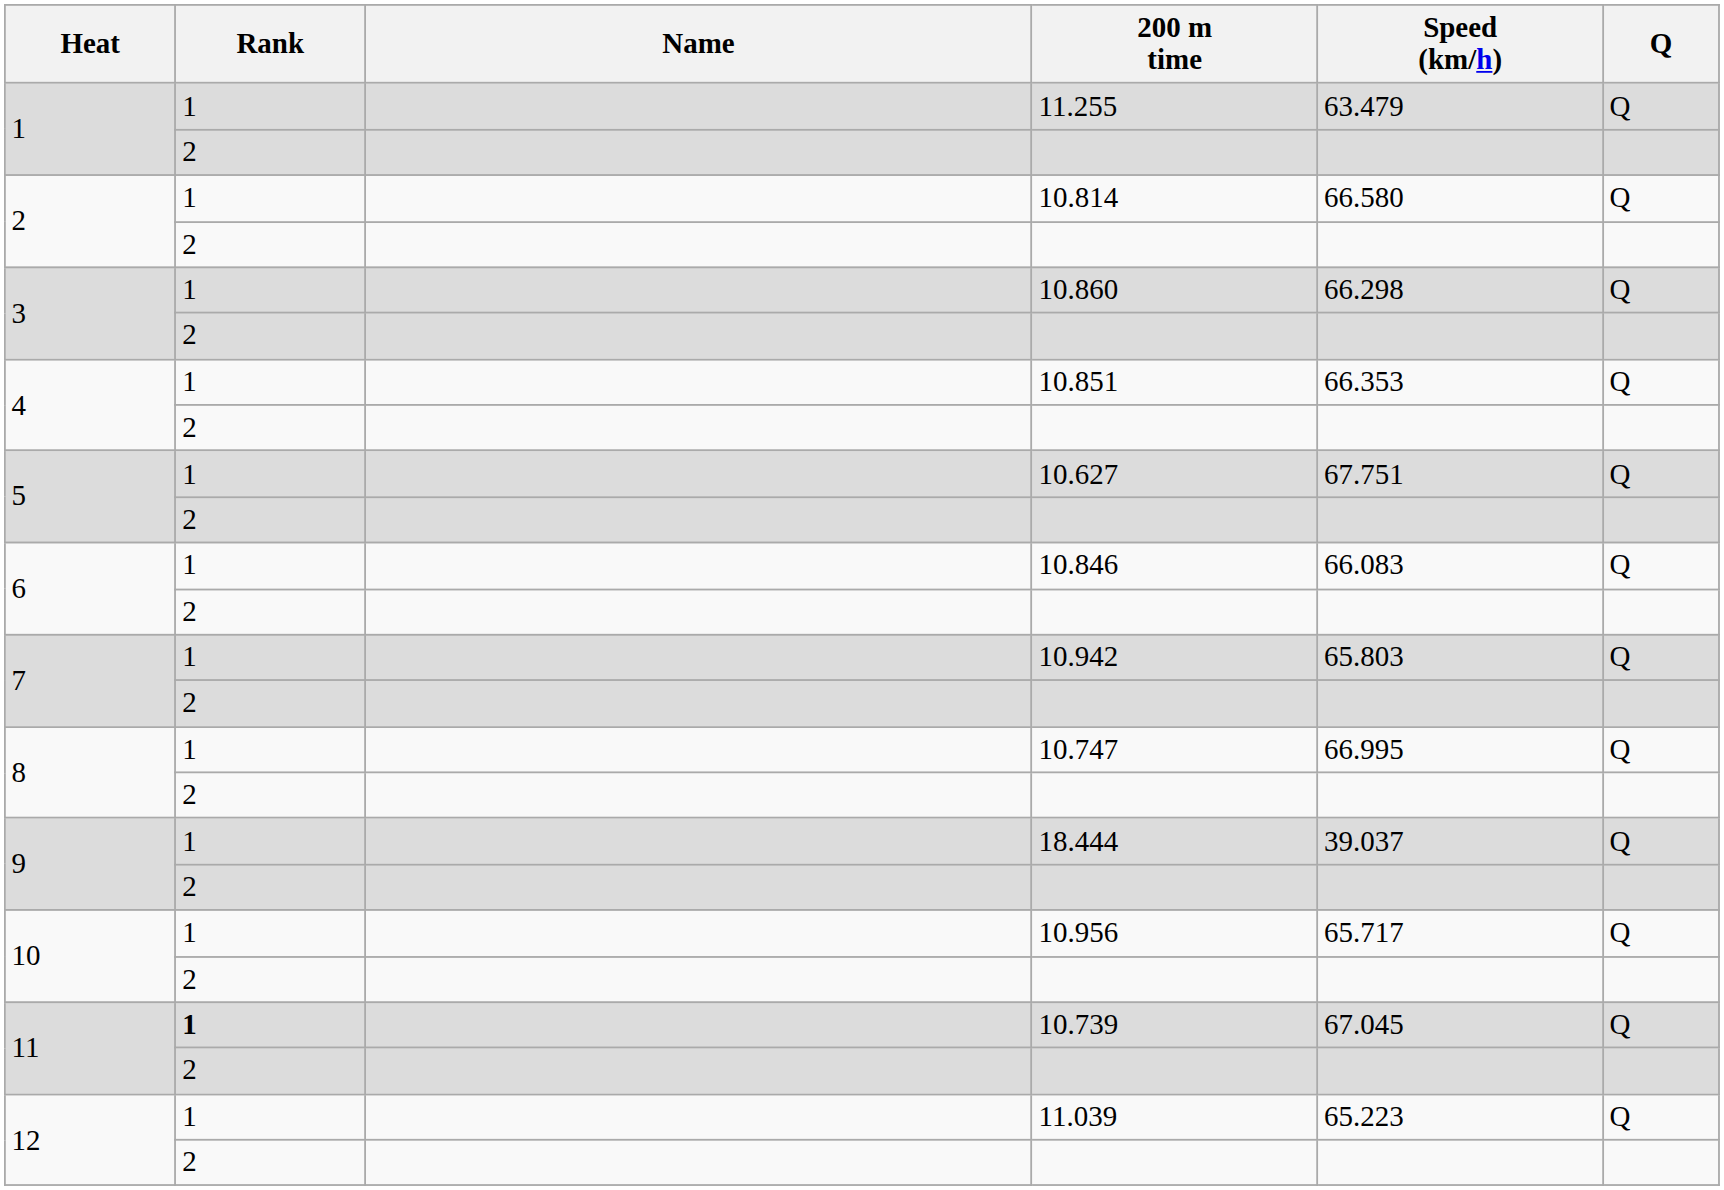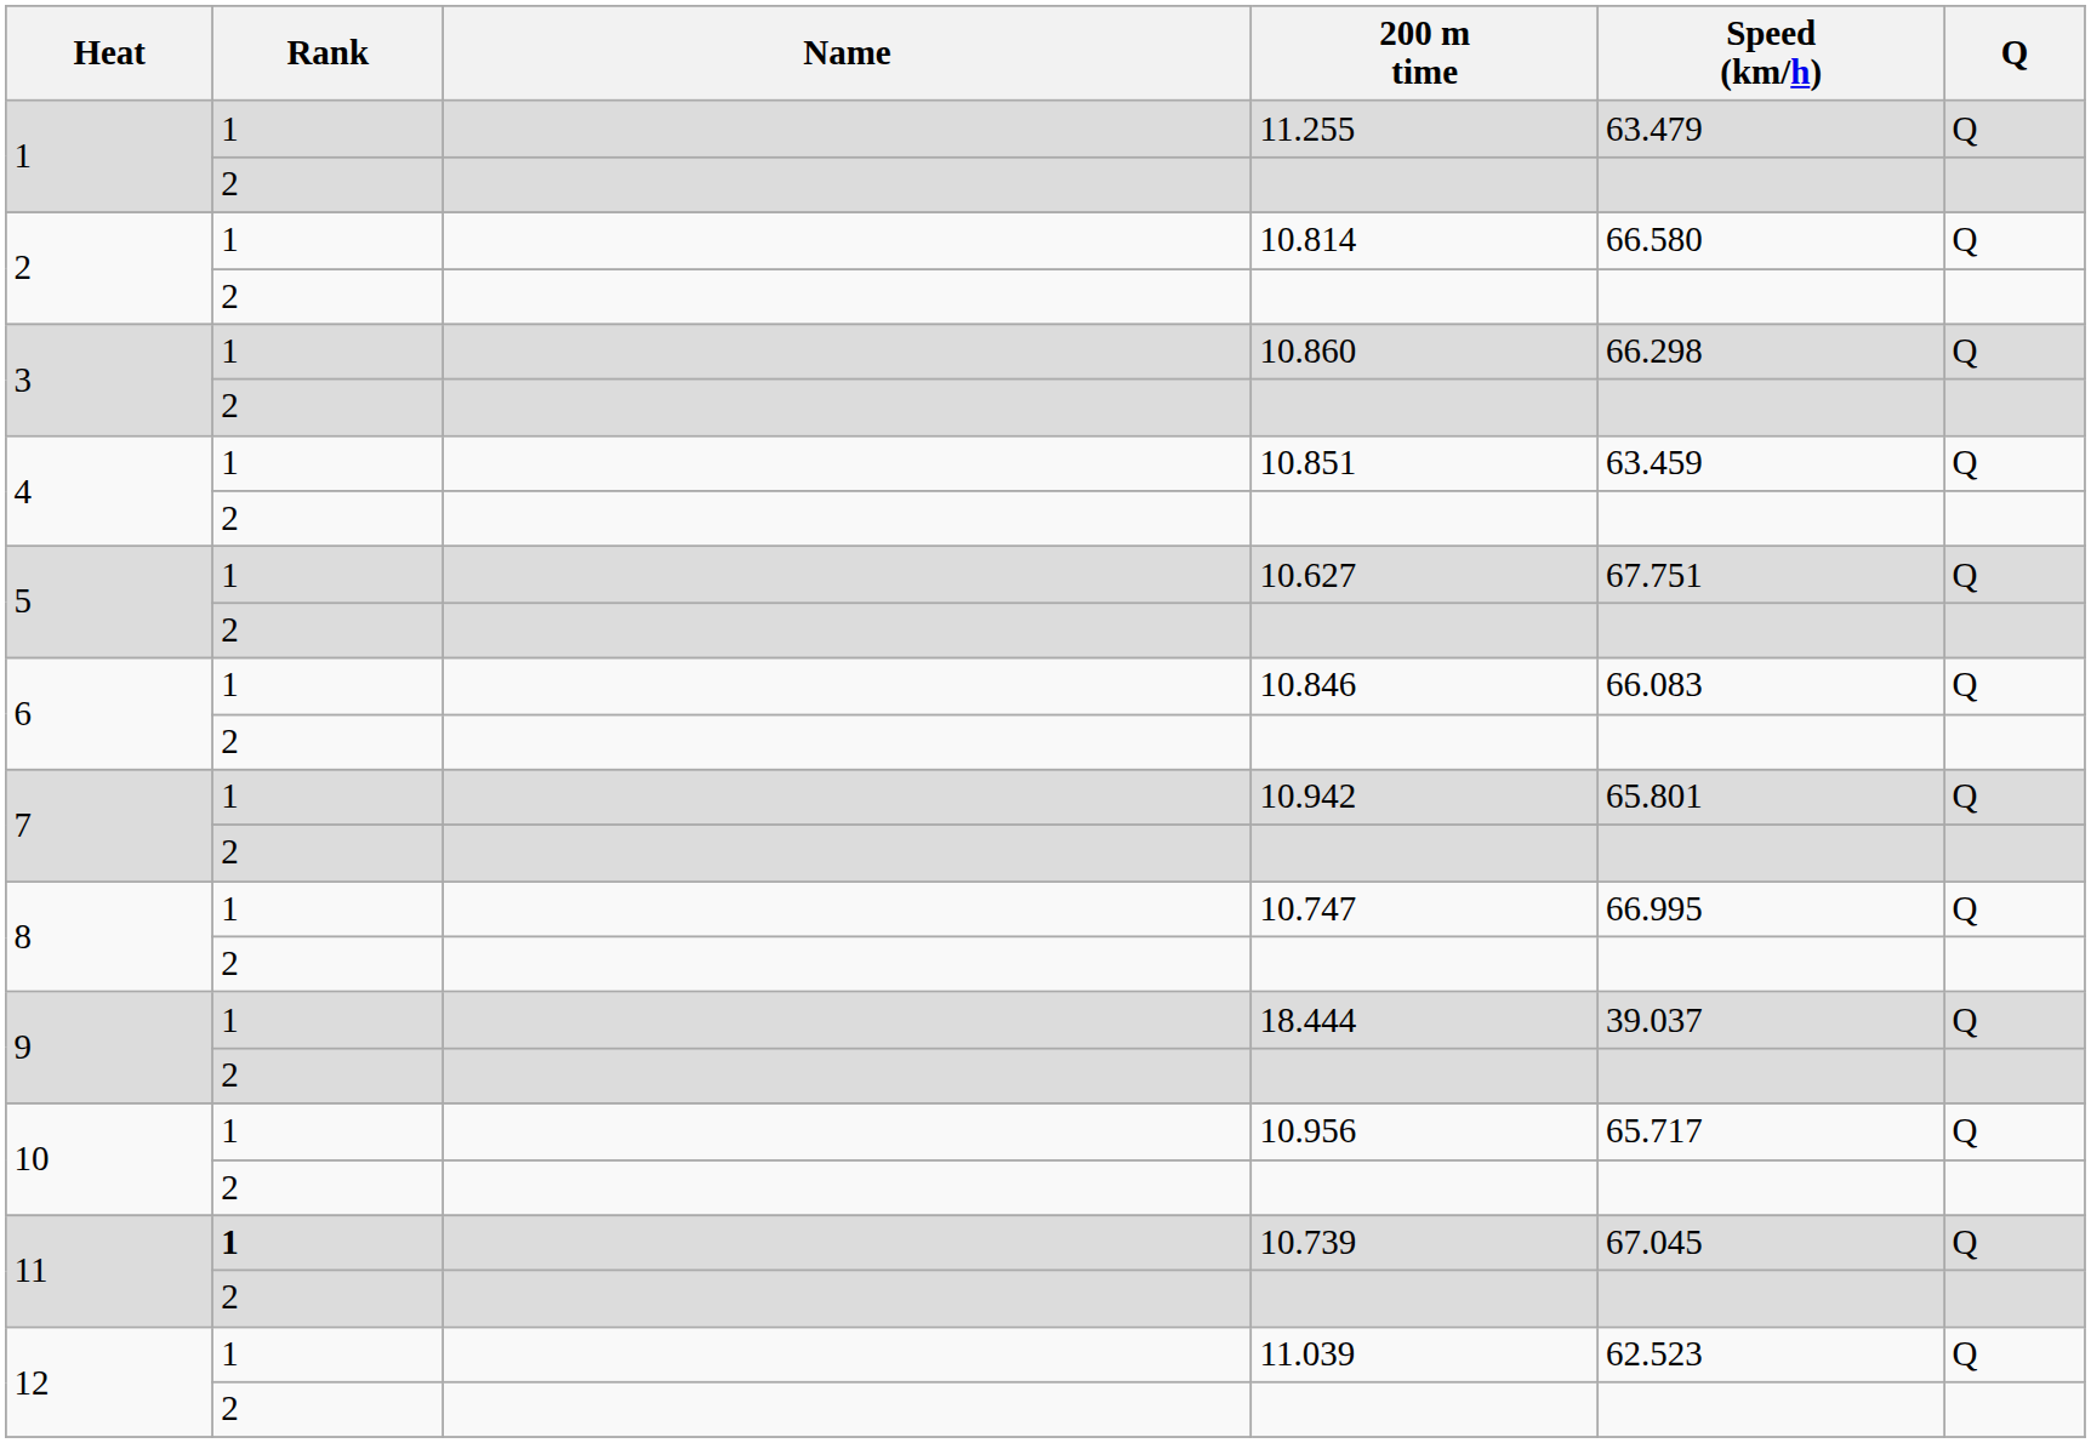10.851 | Speed (km/h): 66.353 -> 63.459
10.942 | Speed (km/h): 65.803 -> 65.801
11.039 | Speed (km/h): 65.223 -> 62.523
